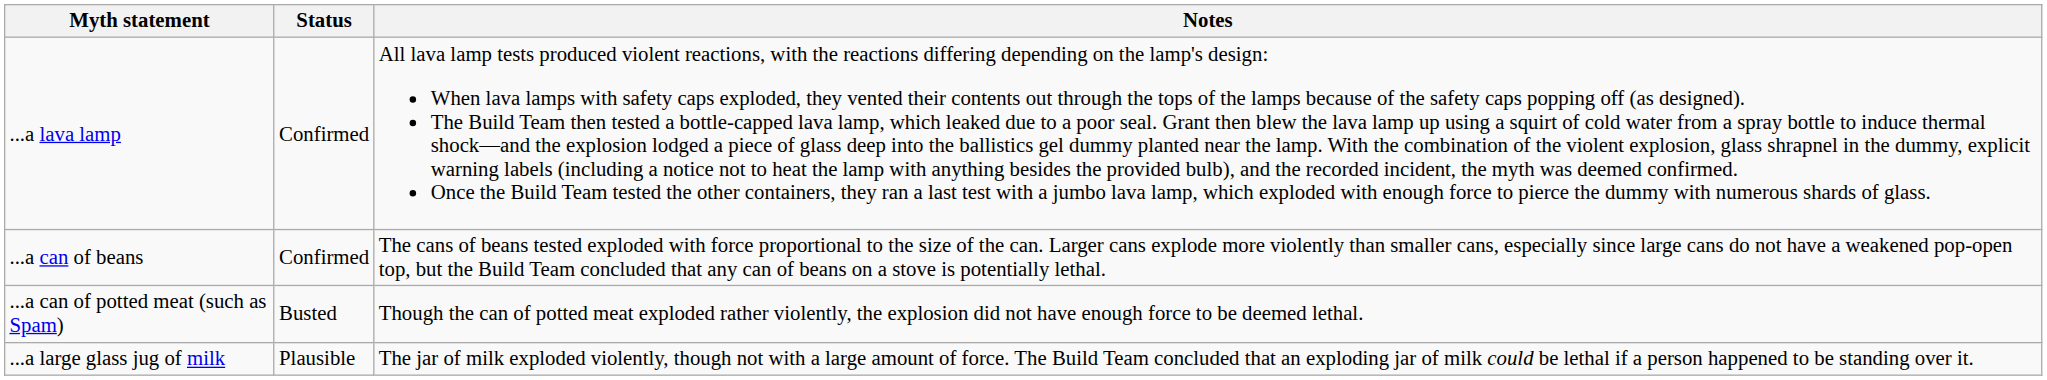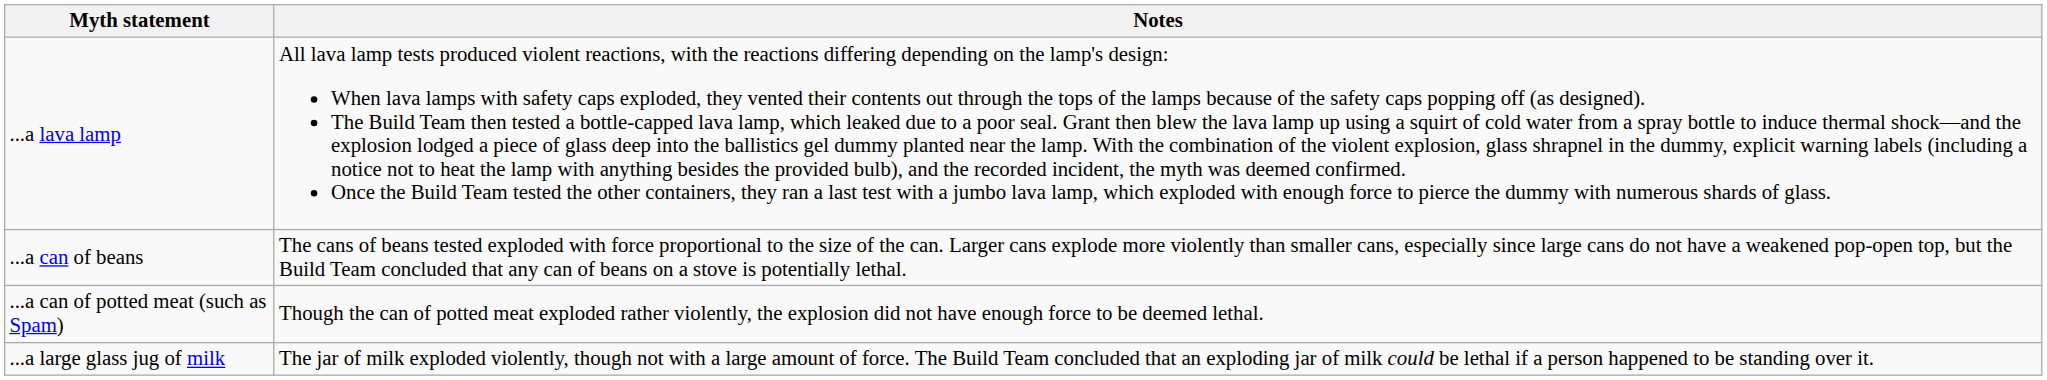- column: Status | Confirmed | Confirmed | Busted | Plausible
